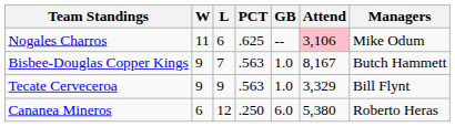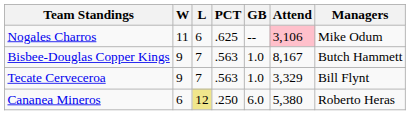Tecate Cerveceroa | L: 9 -> 7
Cananea Mineros | L: no background -> khaki background
